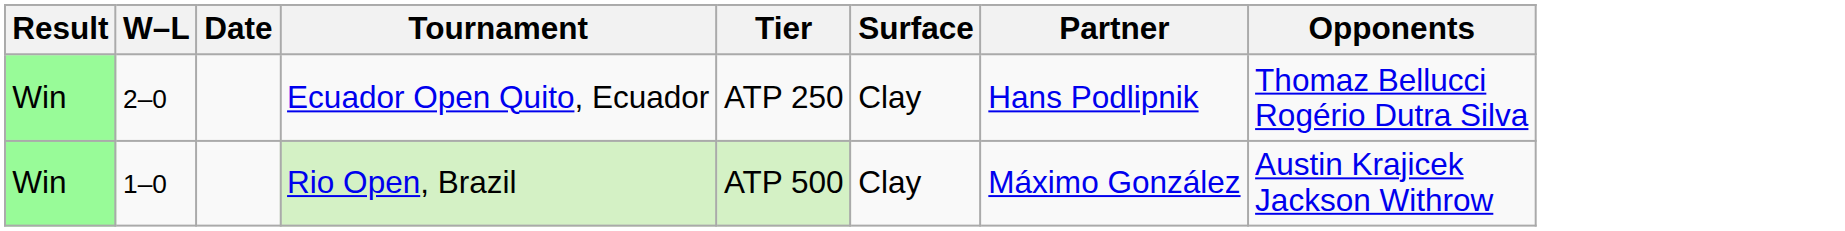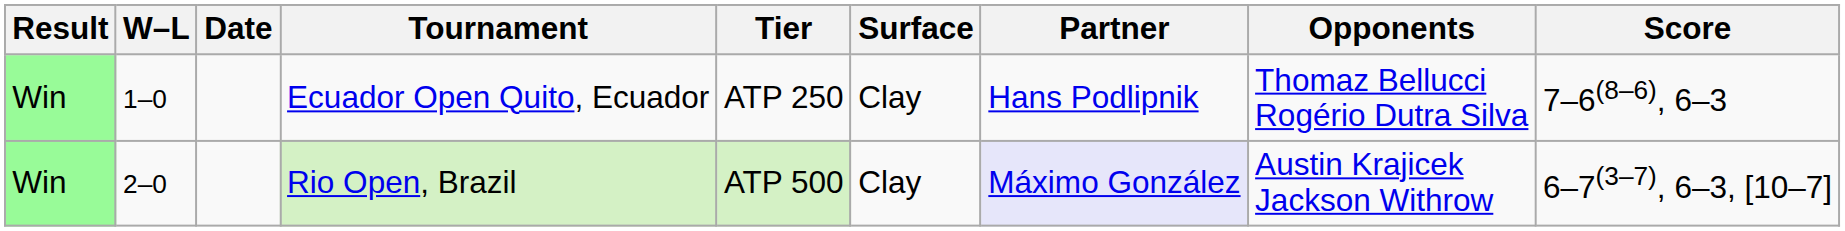+ column: Score | 7–6(8–6), 6–3 | 6–7(3–7), 6–3, [10–7]
Ecuador Open Quito, Ecuador | W–L: 2–0 -> 1–0
Rio Open, Brazil | W–L: 1–0 -> 2–0
Rio Open, Brazil | Partner: no background -> lavender background
